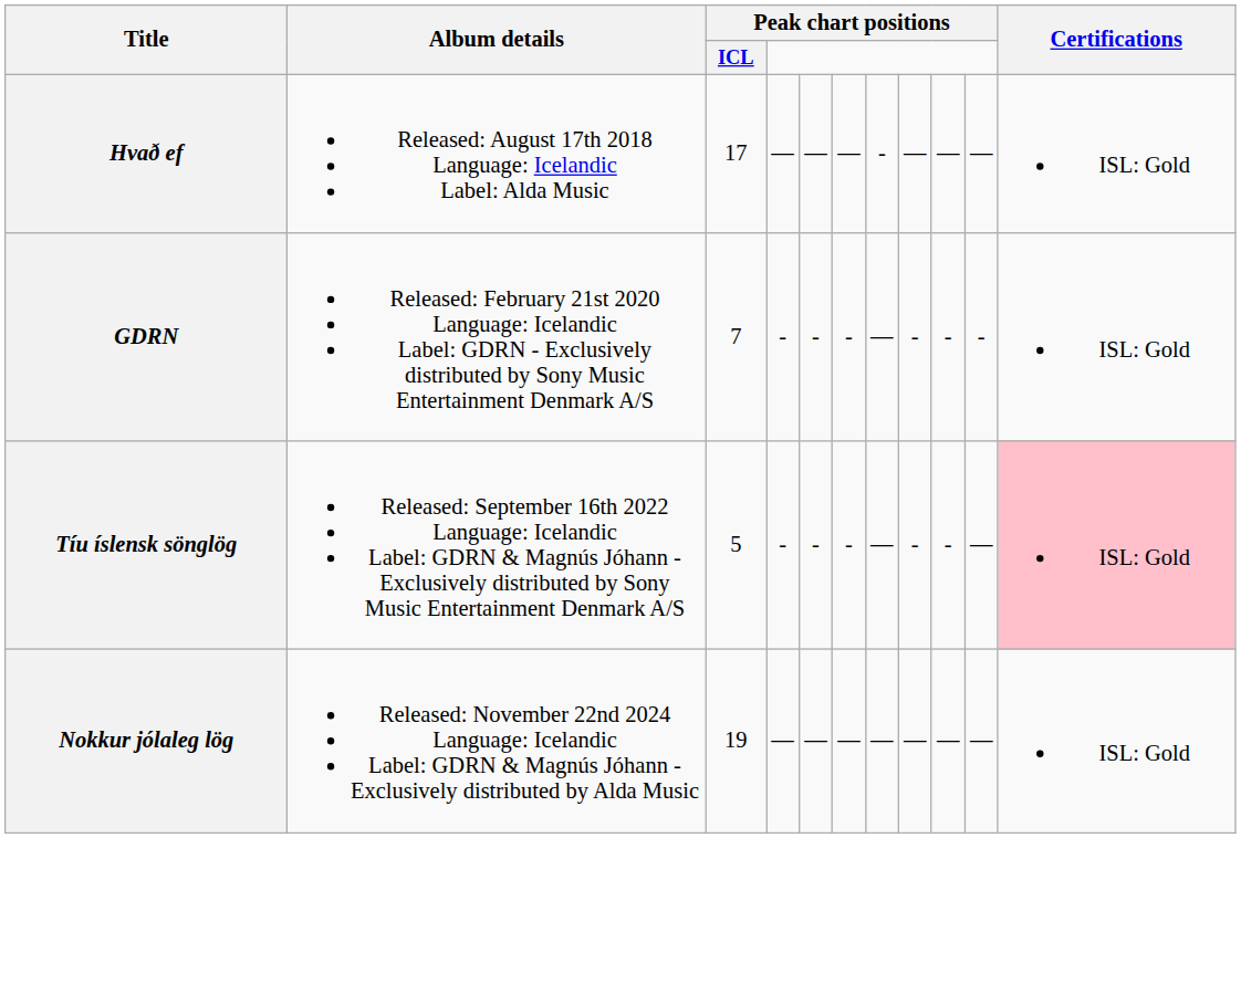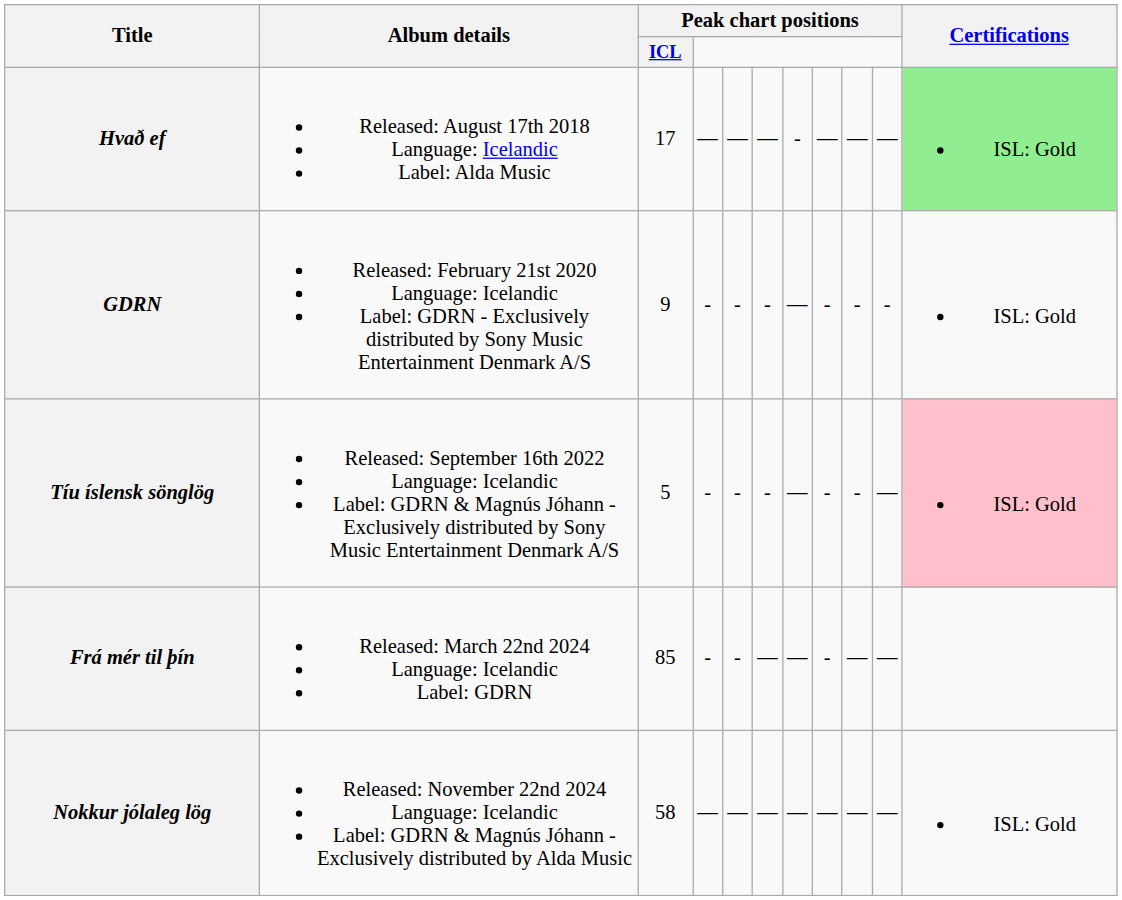Hvað ef | Certifications: no background -> lightgreen background
GDRN | Peak chart positions / ICL: 7 -> 9
+ row: Frá mér til þín | Released: March 22nd 2024 Language: Icelandic Label: GDRN | 85 | - | - | — | — | - | — | —
Nokkur jólaleg lög | Peak chart positions / ICL: 19 -> 58
